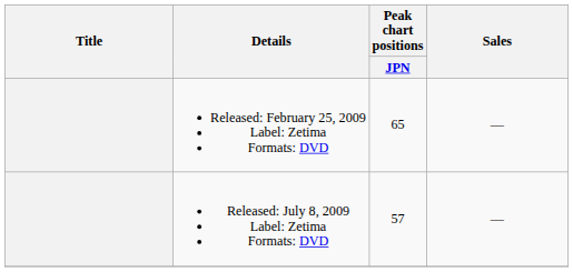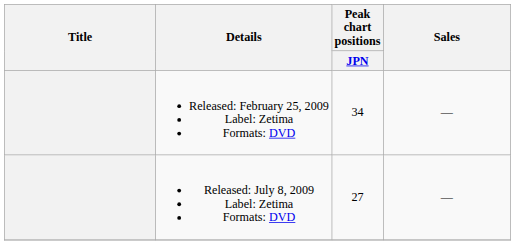Released: February 25, 2009 Label: Zetima Formats: DVD | Peak chart positions / JPN: 65 -> 34
Released: July 8, 2009 Label: Zetima Formats: DVD | Peak chart positions / JPN: 57 -> 27
